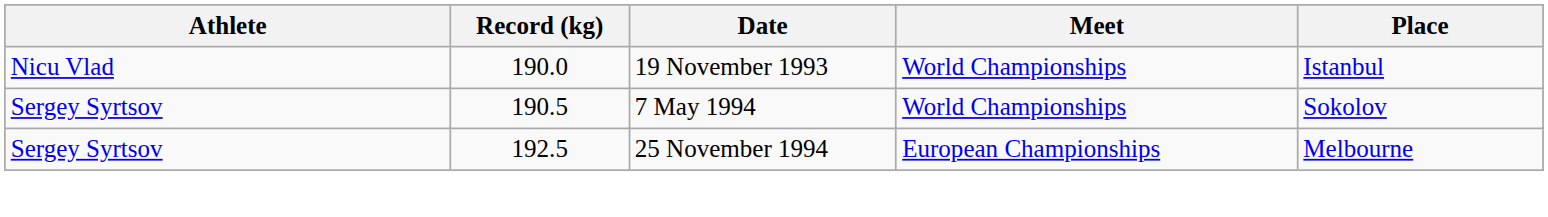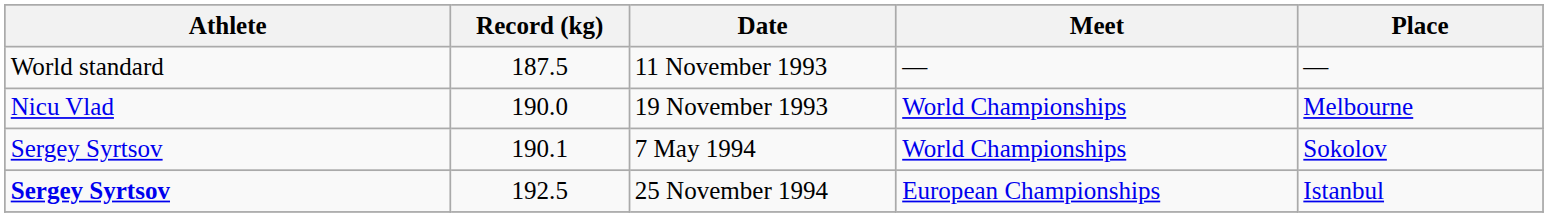+ row: World standard | 187.5 | 11 November 1993 | — | —
19 November 1993 | Place: Istanbul -> Melbourne
7 May 1994 | Record (kg): 190.5 -> 190.1
25 November 1994 | Athlete: normal -> bold
25 November 1994 | Place: Melbourne -> Istanbul
